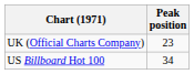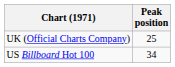UK (Official Charts Company) | Peak position: 23 -> 25
